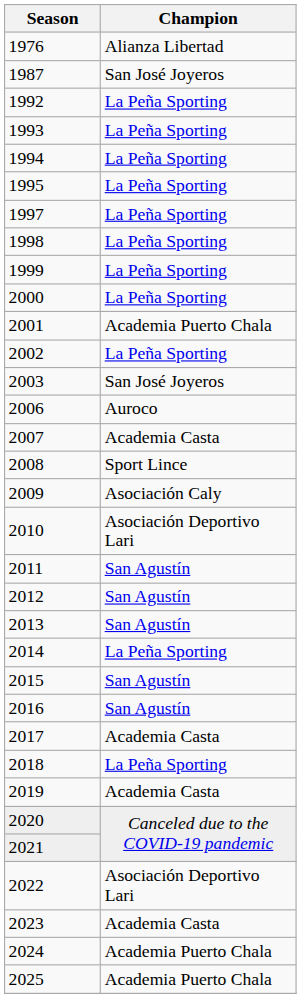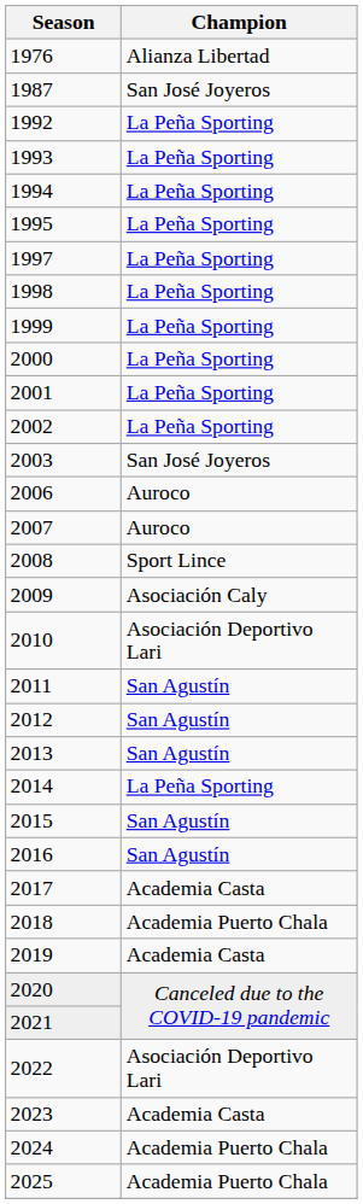2001 | Champion: Academia Puerto Chala -> La Peña Sporting
2007 | Champion: Academia Casta -> Auroco
2018 | Champion: La Peña Sporting -> Academia Puerto Chala
